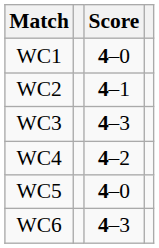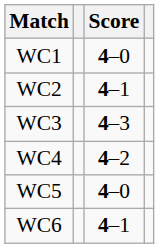WC6 | Score: 4–3 -> 4–1
